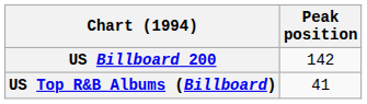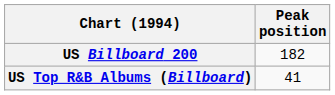US Billboard 200 | Peak position: 142 -> 182
